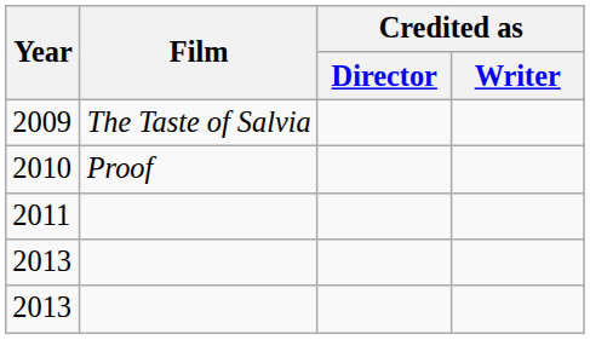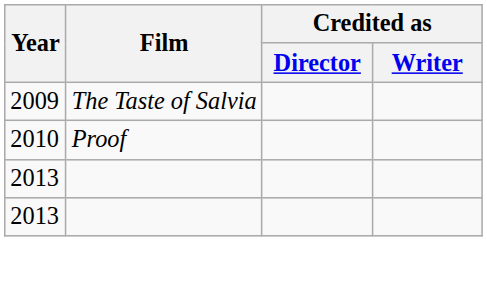- row: 2011
